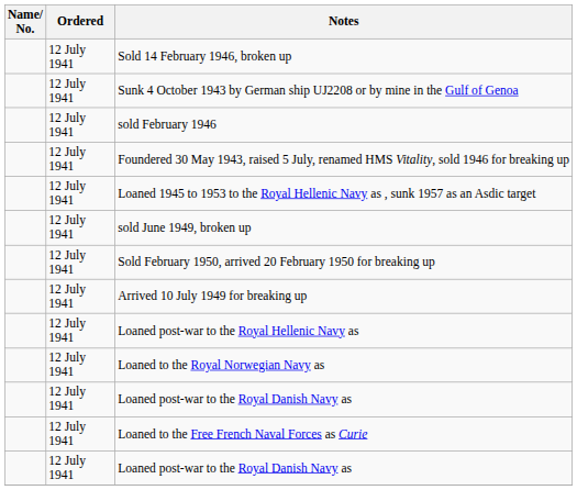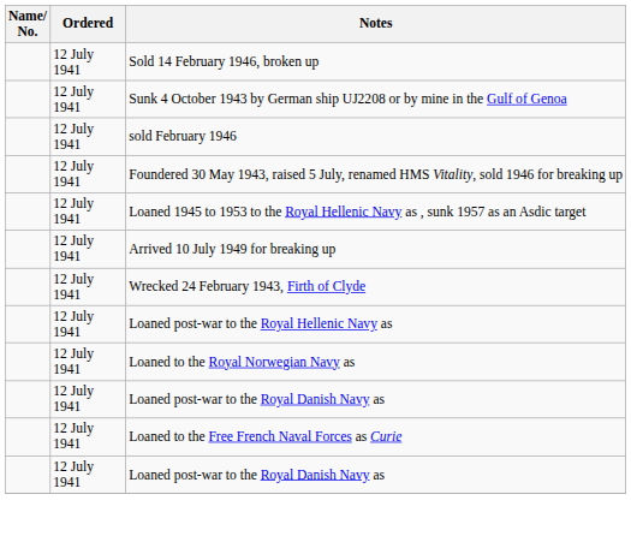- row: 12 July 1941 | sold June 1949, broken up
- row: 12 July 1941 | Sold February 1950, arrived 20 February 1950 for breaking up
+ row: 12 July 1941 | Wrecked 24 February 1943, Firth of Clyde
